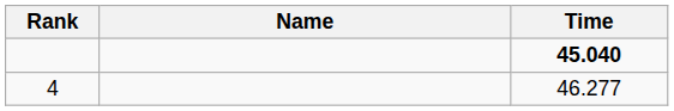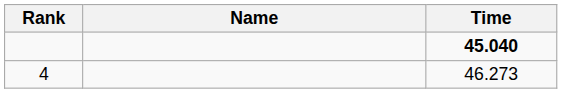4 | Time: 46.277 -> 46.273
